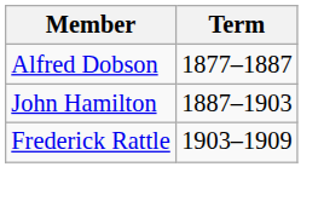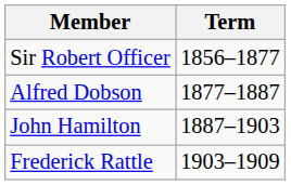+ row: Sir Robert Officer | 1856–1877
